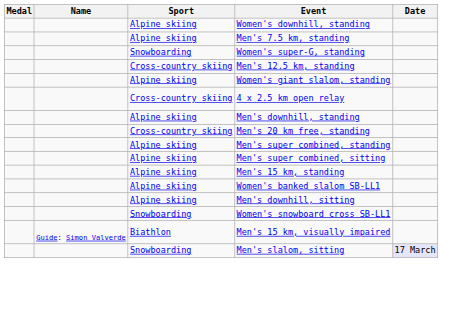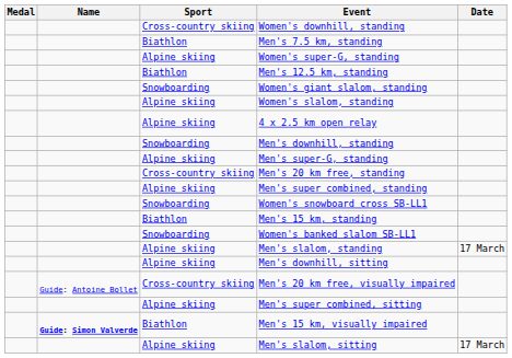Women's downhill, standing | Sport: Alpine skiing -> Cross-country skiing
Men's 7.5 km, standing | Sport: Alpine skiing -> Biathlon
Women's super-G, standing | Sport: Snowboarding -> Alpine skiing
Men's 12.5 km, standing | Sport: Cross-country skiing -> Biathlon
Women's giant slalom, standing | Sport: Alpine skiing -> Snowboarding
+ row: Alpine skiing | Women's slalom, standing
4 x 2.5 km open relay | Sport: Cross-country skiing -> Alpine skiing
Men's downhill, standing | Sport: Alpine skiing -> Snowboarding
+ row: Alpine skiing | Men's super-G, standing
rows swapped: Men's super combined, sitting <-> Women's snowboard cross SB-LL1
Men's 15 km, standing | Sport: Alpine skiing -> Biathlon
Women's banked slalom SB-LL1 | Sport: Alpine skiing -> Snowboarding
+ row: Alpine skiing | Men's slalom, standing | 17 March
+ row: Guide: Antoine Bollet | Cross-country skiing | Men's 20 km free, visually impaired
Men's 15 km, visually impaired | Name: normal -> bold
Men's slalom, sitting | Sport: Snowboarding -> Alpine skiing
Men's slalom, sitting | Date: lavender background -> no background
